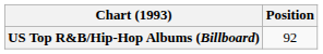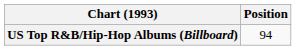US Top R&B/Hip-Hop Albums (Billboard) | Position: 92 -> 94
